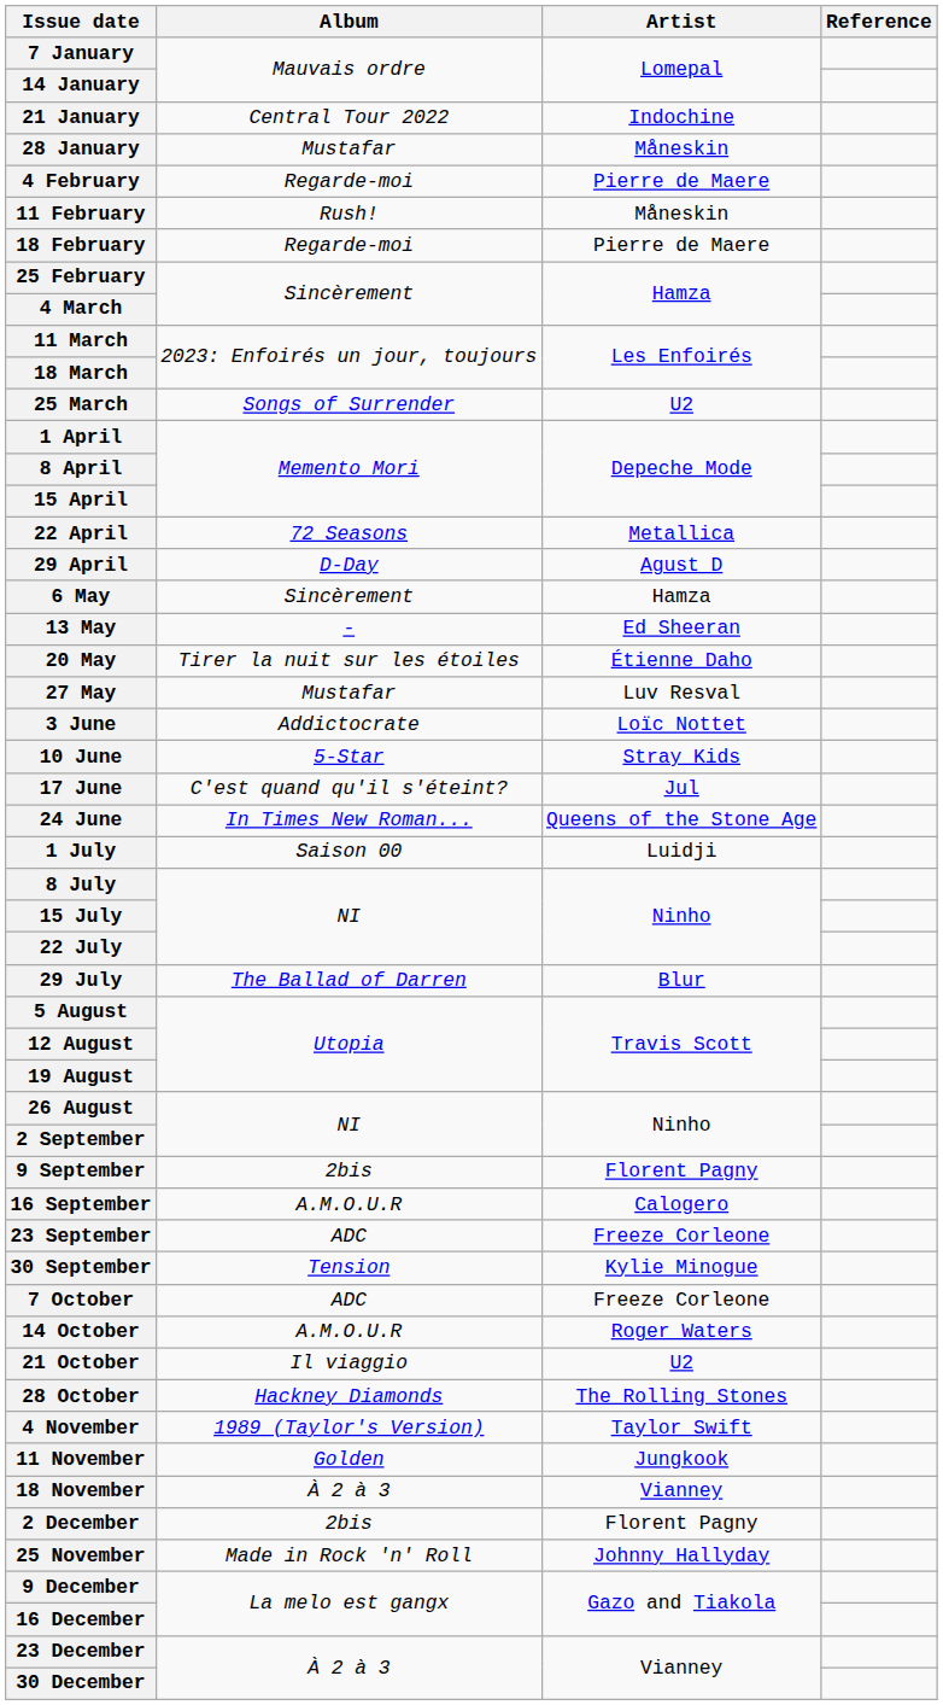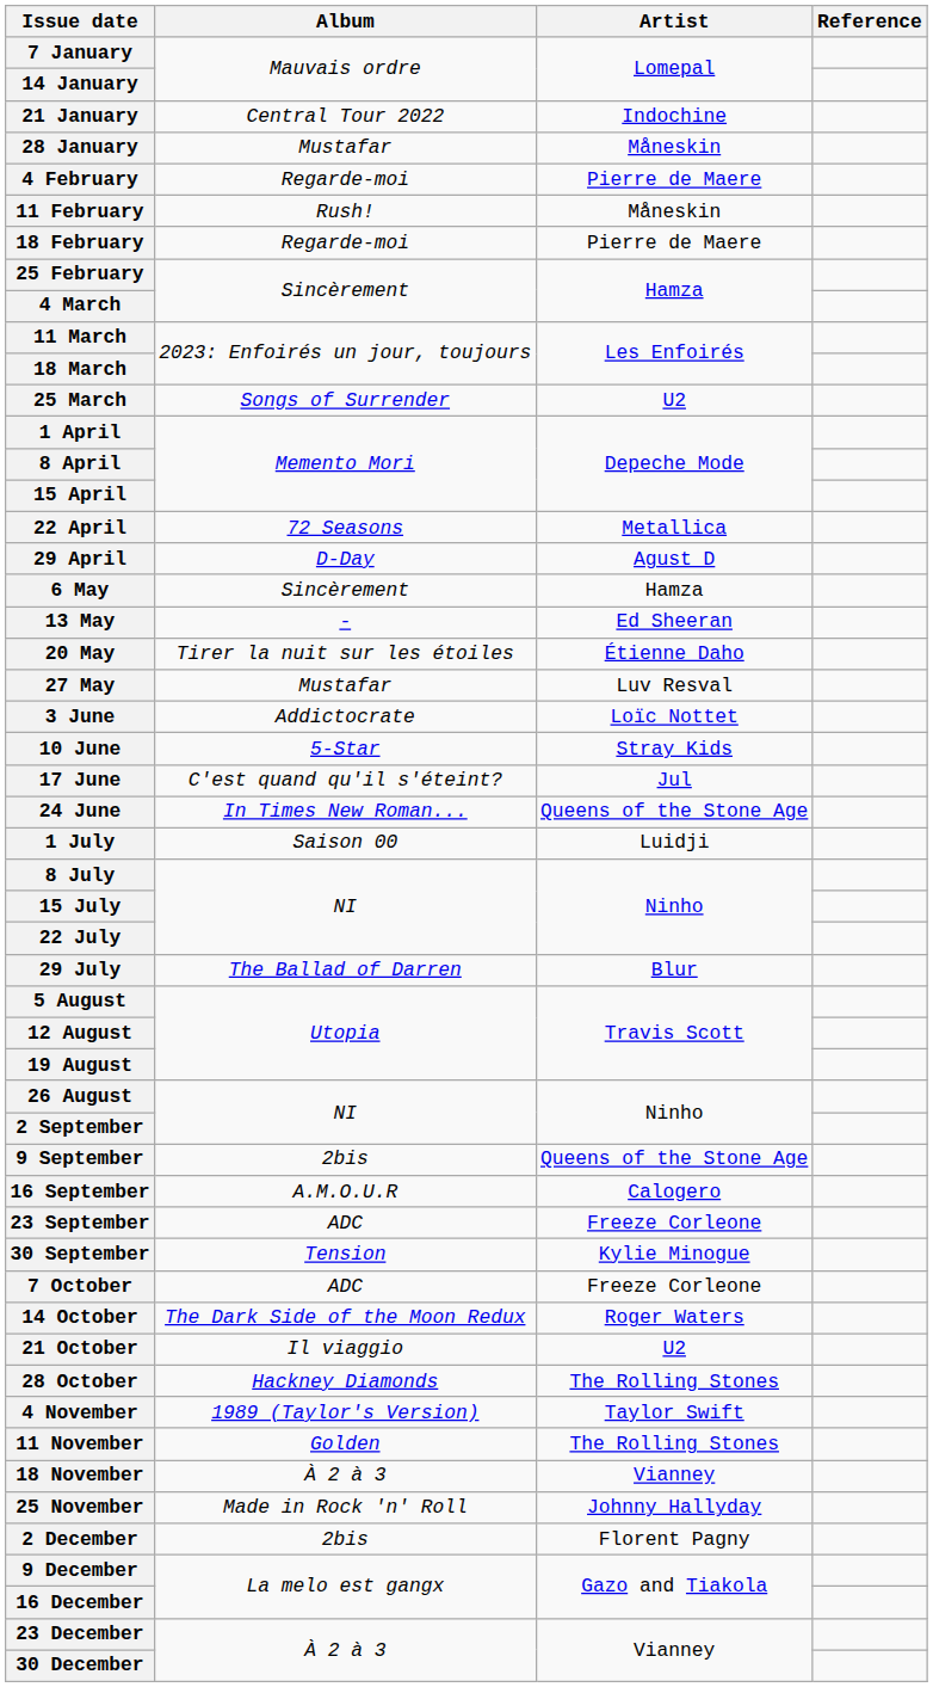9 September | Artist: Florent Pagny -> Queens of the Stone Age
14 October | Album: A.M.O.U.R -> The Dark Side of the Moon Redux
11 November | Artist: Jungkook -> The Rolling Stones
rows swapped: 25 November <-> 2 December
